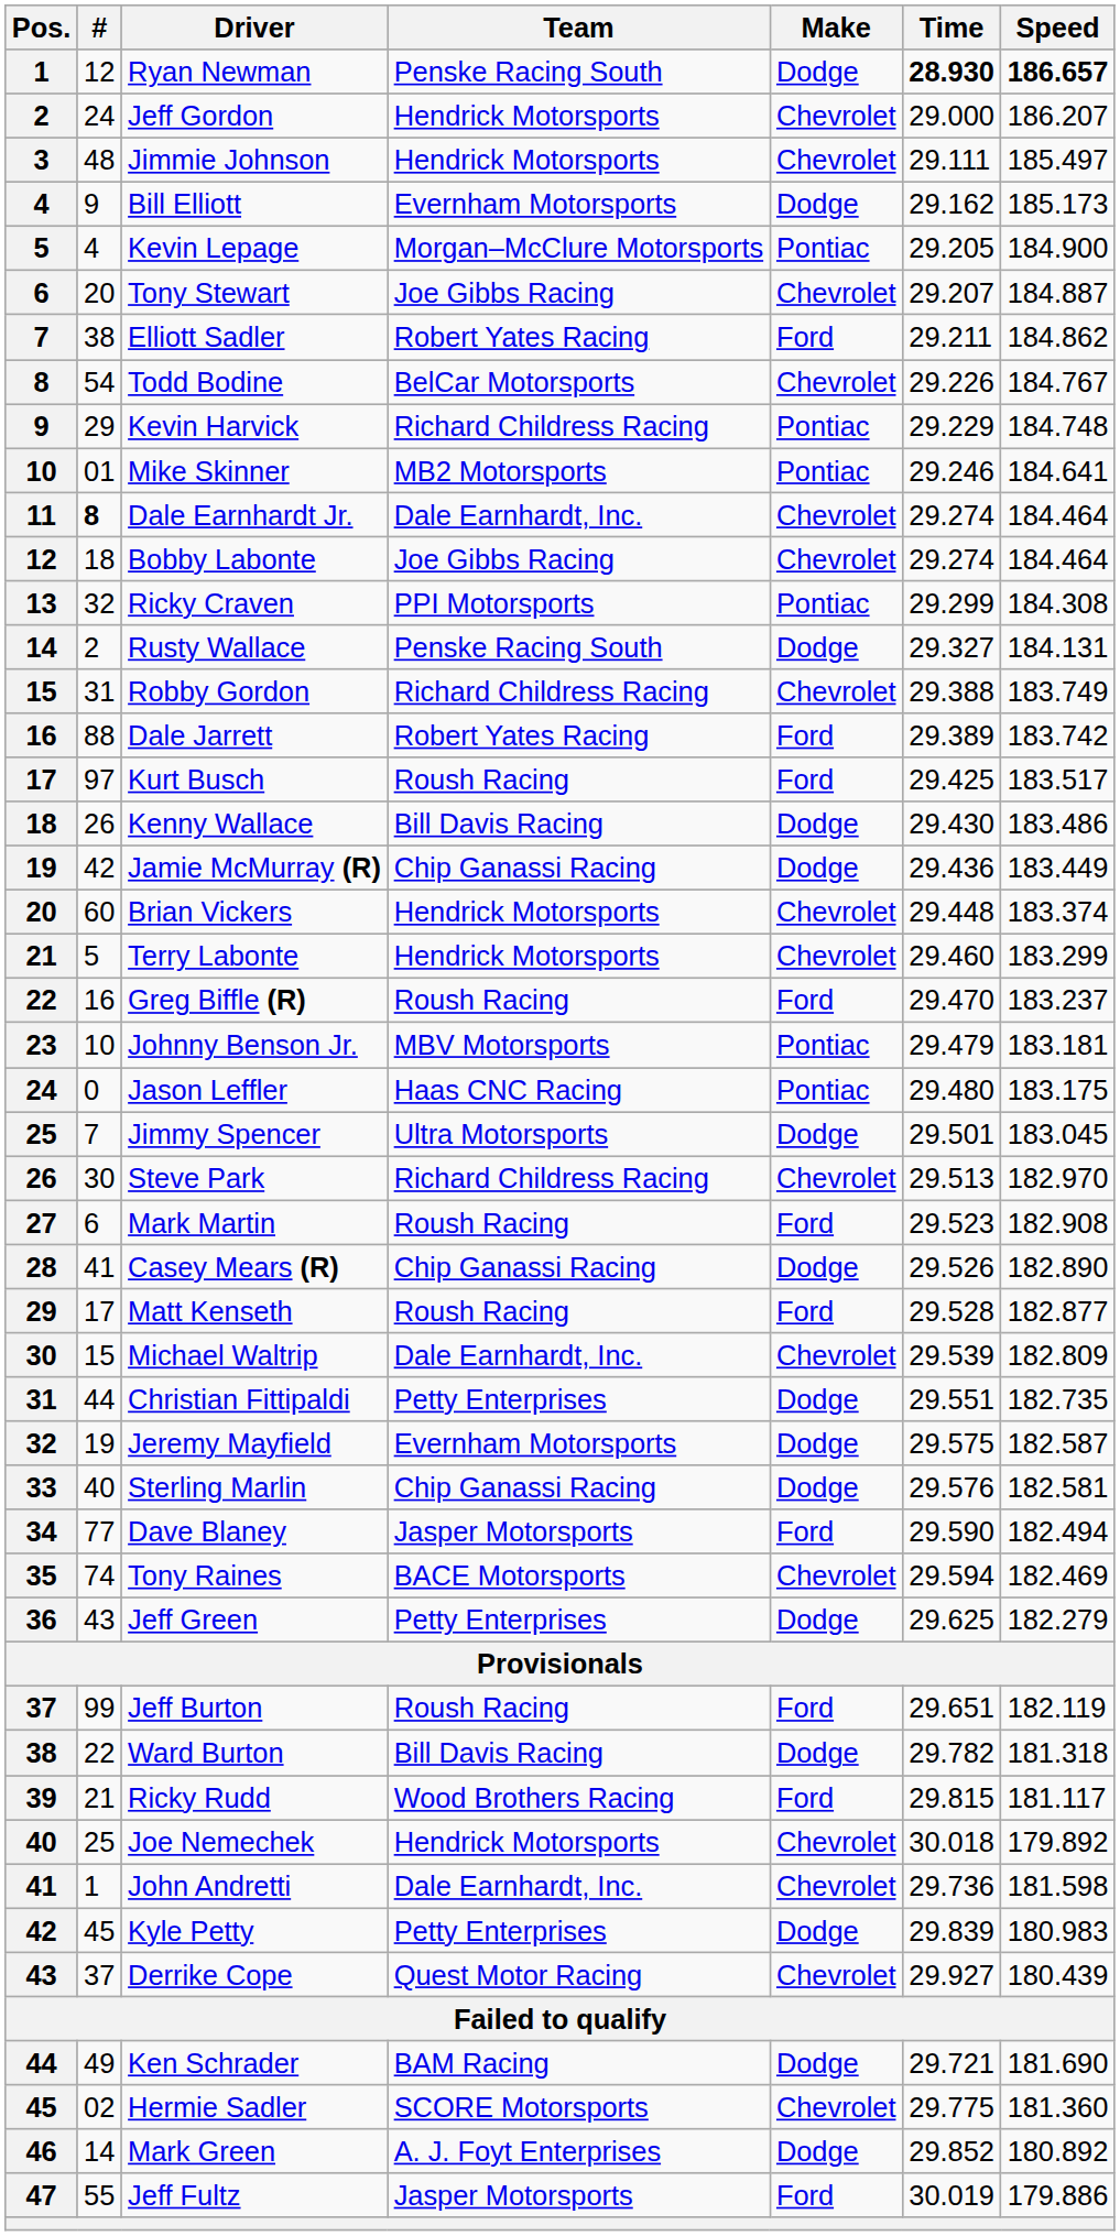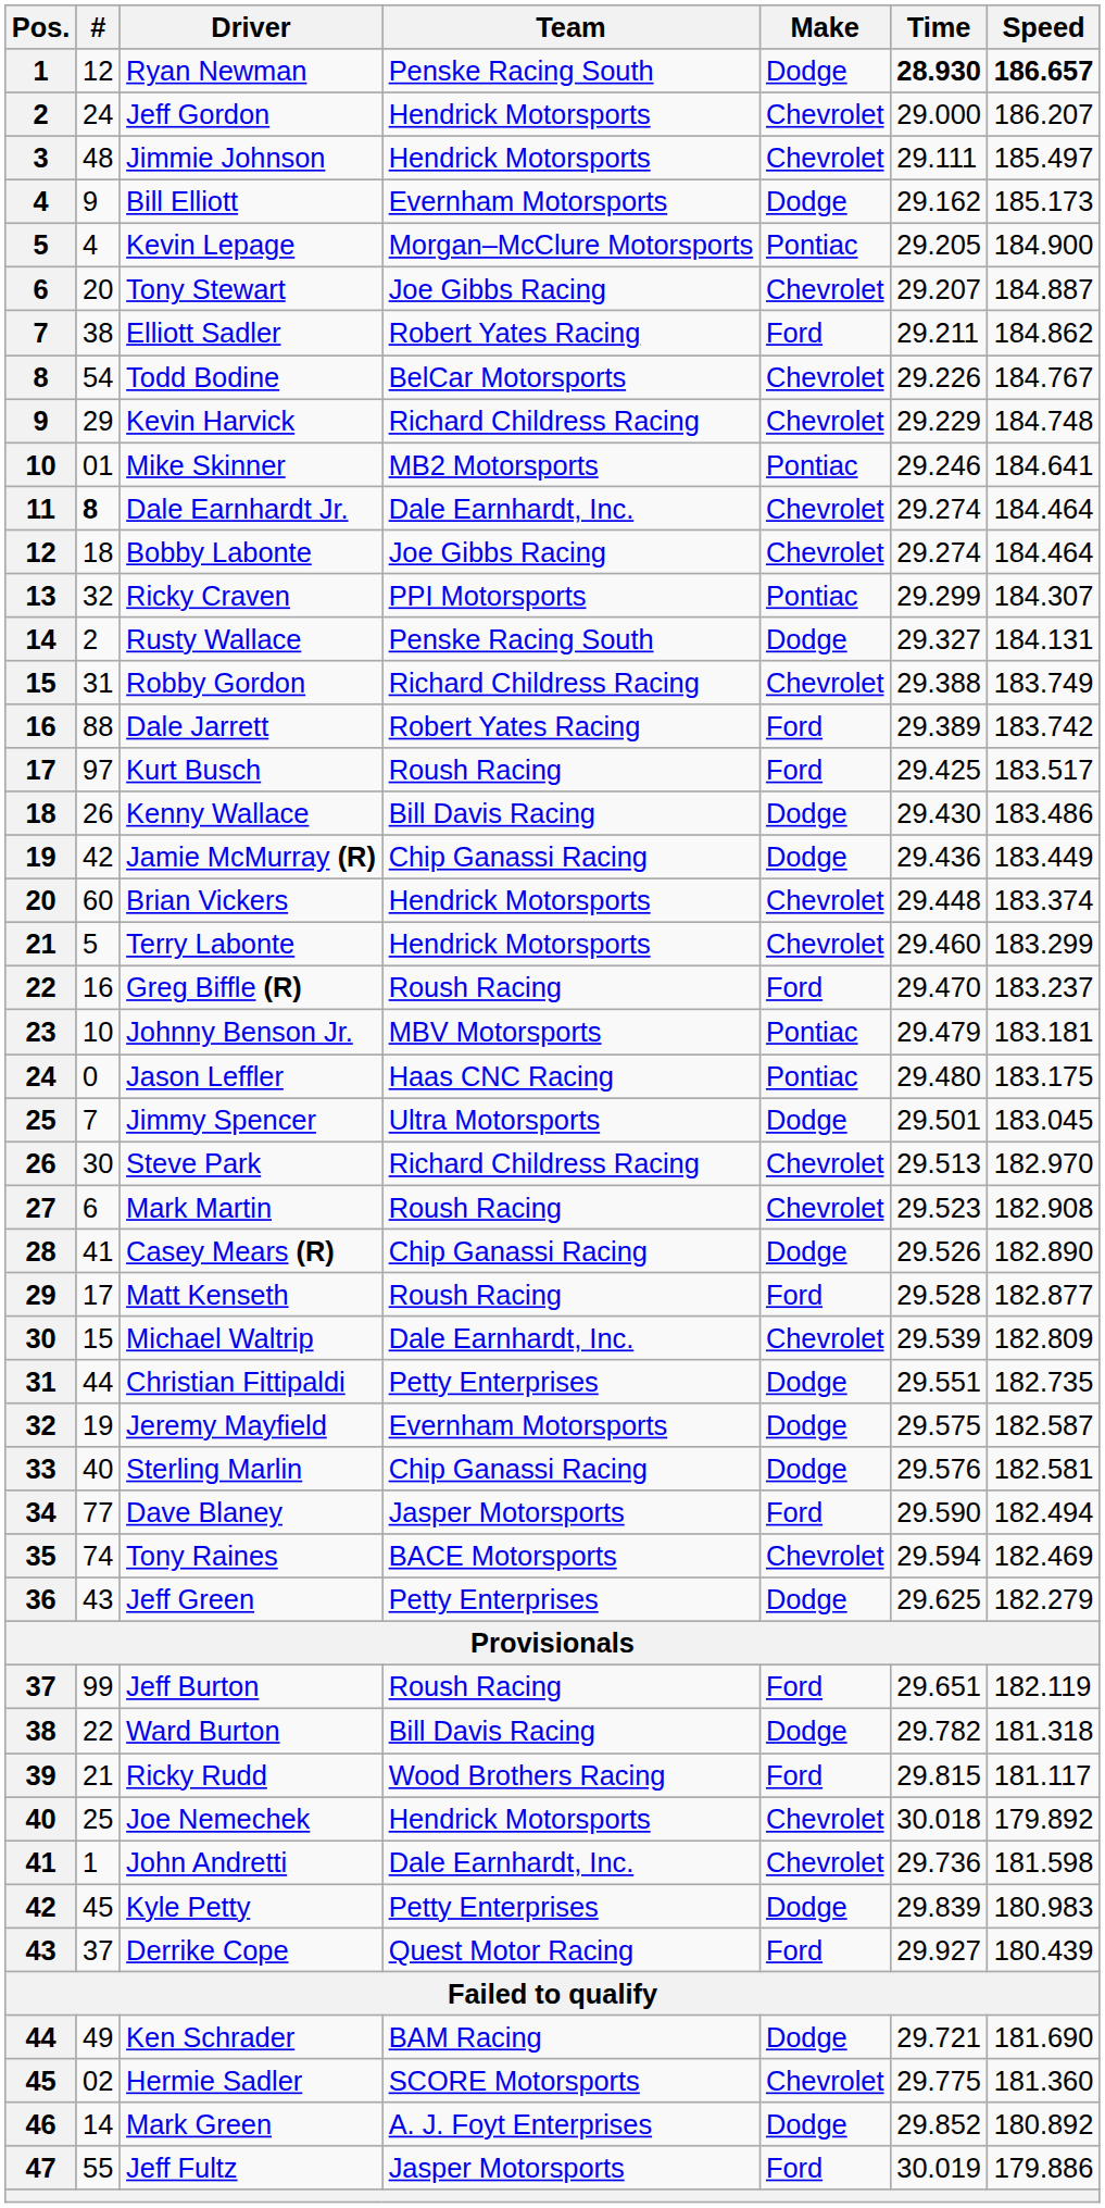Kevin Harvick | Make: Pontiac -> Chevrolet
Ricky Craven | Speed: 184.308 -> 184.307
Mark Martin | Make: Ford -> Chevrolet
Derrike Cope | Make: Chevrolet -> Ford
